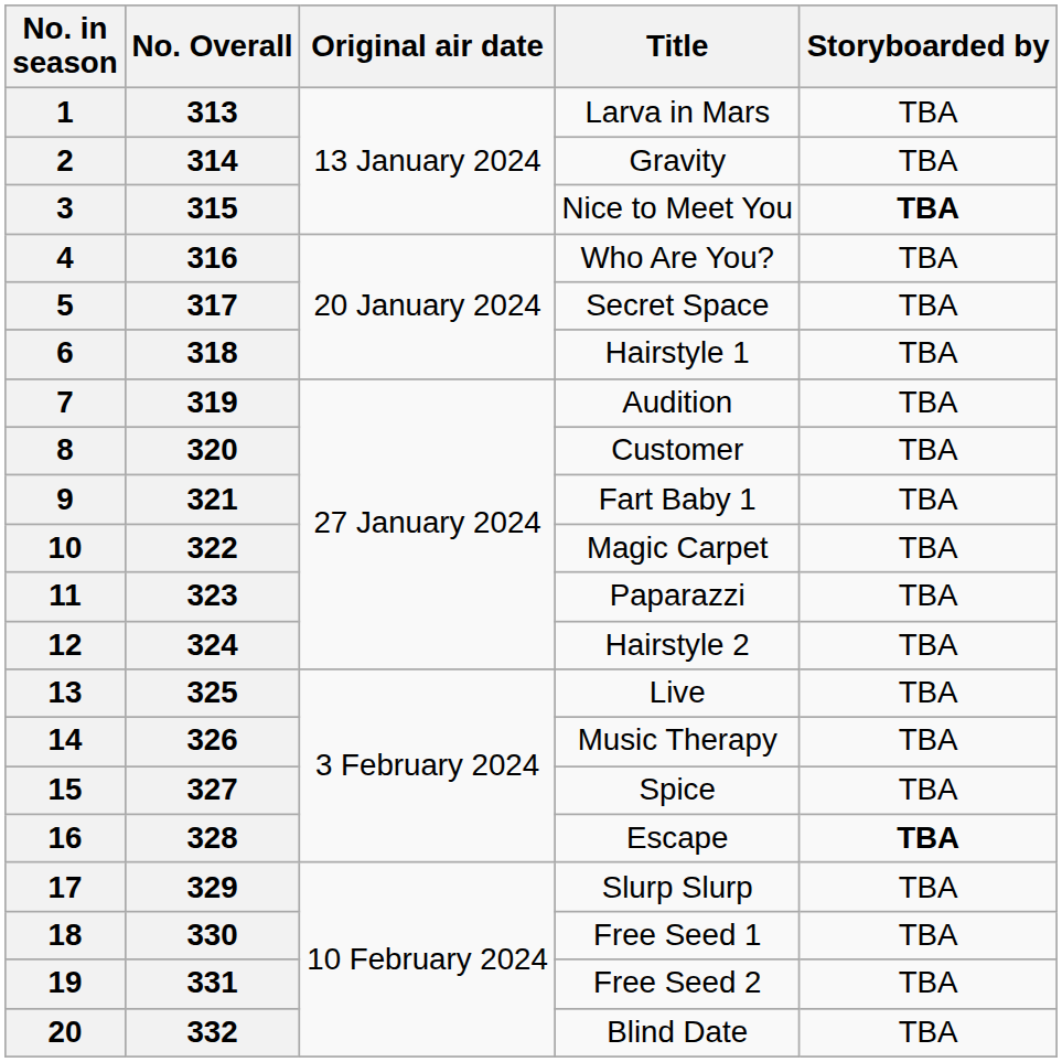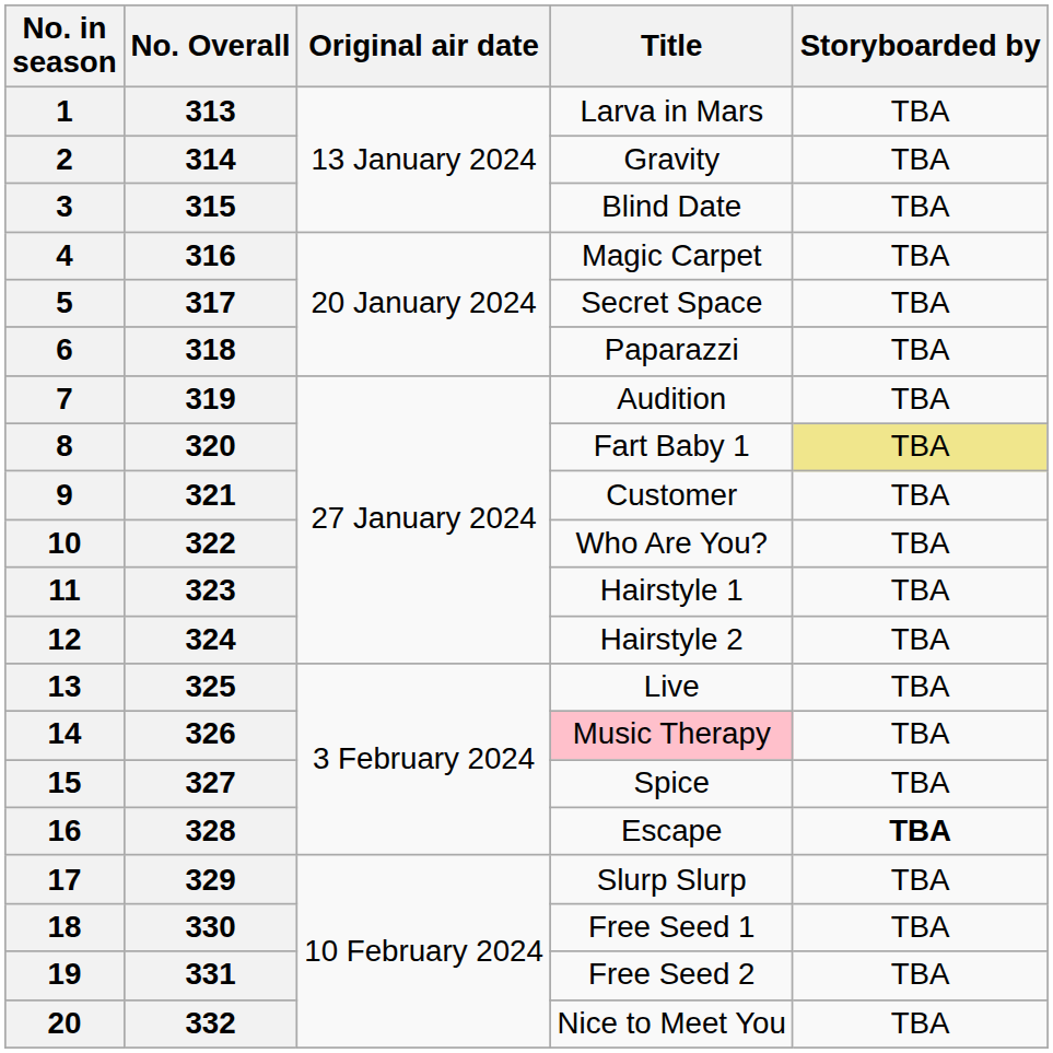3 | Title: Nice to Meet You -> Blind Date
3 | Storyboarded by: bold -> normal
4 | Title: Who Are You? -> Magic Carpet
6 | Title: Hairstyle 1 -> Paparazzi
8 | Title: Customer -> Fart Baby 1
8 | Storyboarded by: no background -> khaki background
9 | Title: Fart Baby 1 -> Customer
10 | Title: Magic Carpet -> Who Are You?
11 | Title: Paparazzi -> Hairstyle 1
14 | Title: no background -> pink background
20 | Title: Blind Date -> Nice to Meet You
